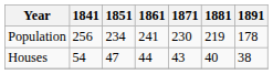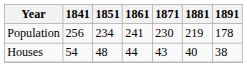Houses | 1851: 47 -> 48
